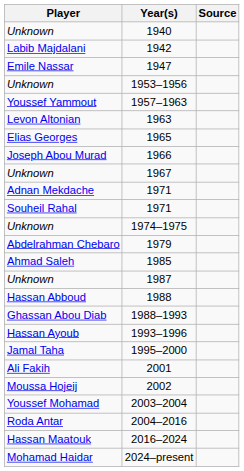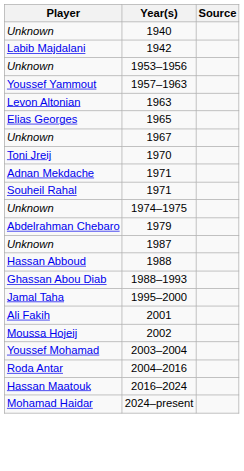- row: Emile Nassar | 1947
- row: Joseph Abou Murad | 1966
+ row: Toni Jreij | 1970
- row: Ahmad Saleh | 1985
- row: Hassan Ayoub | 1993–1996
